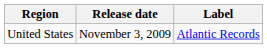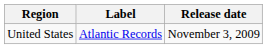columns swapped: Release date <-> Label
